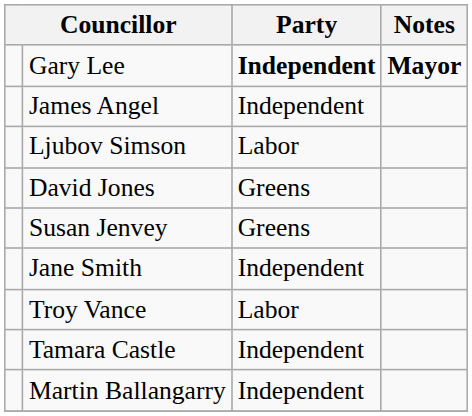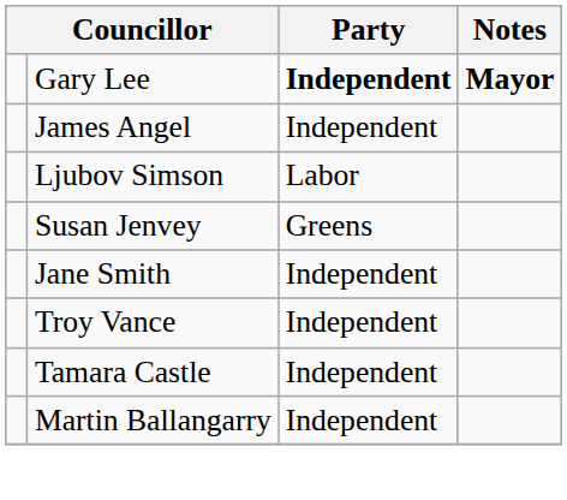- row: David Jones | Greens
Troy Vance | Party: Labor -> Independent
